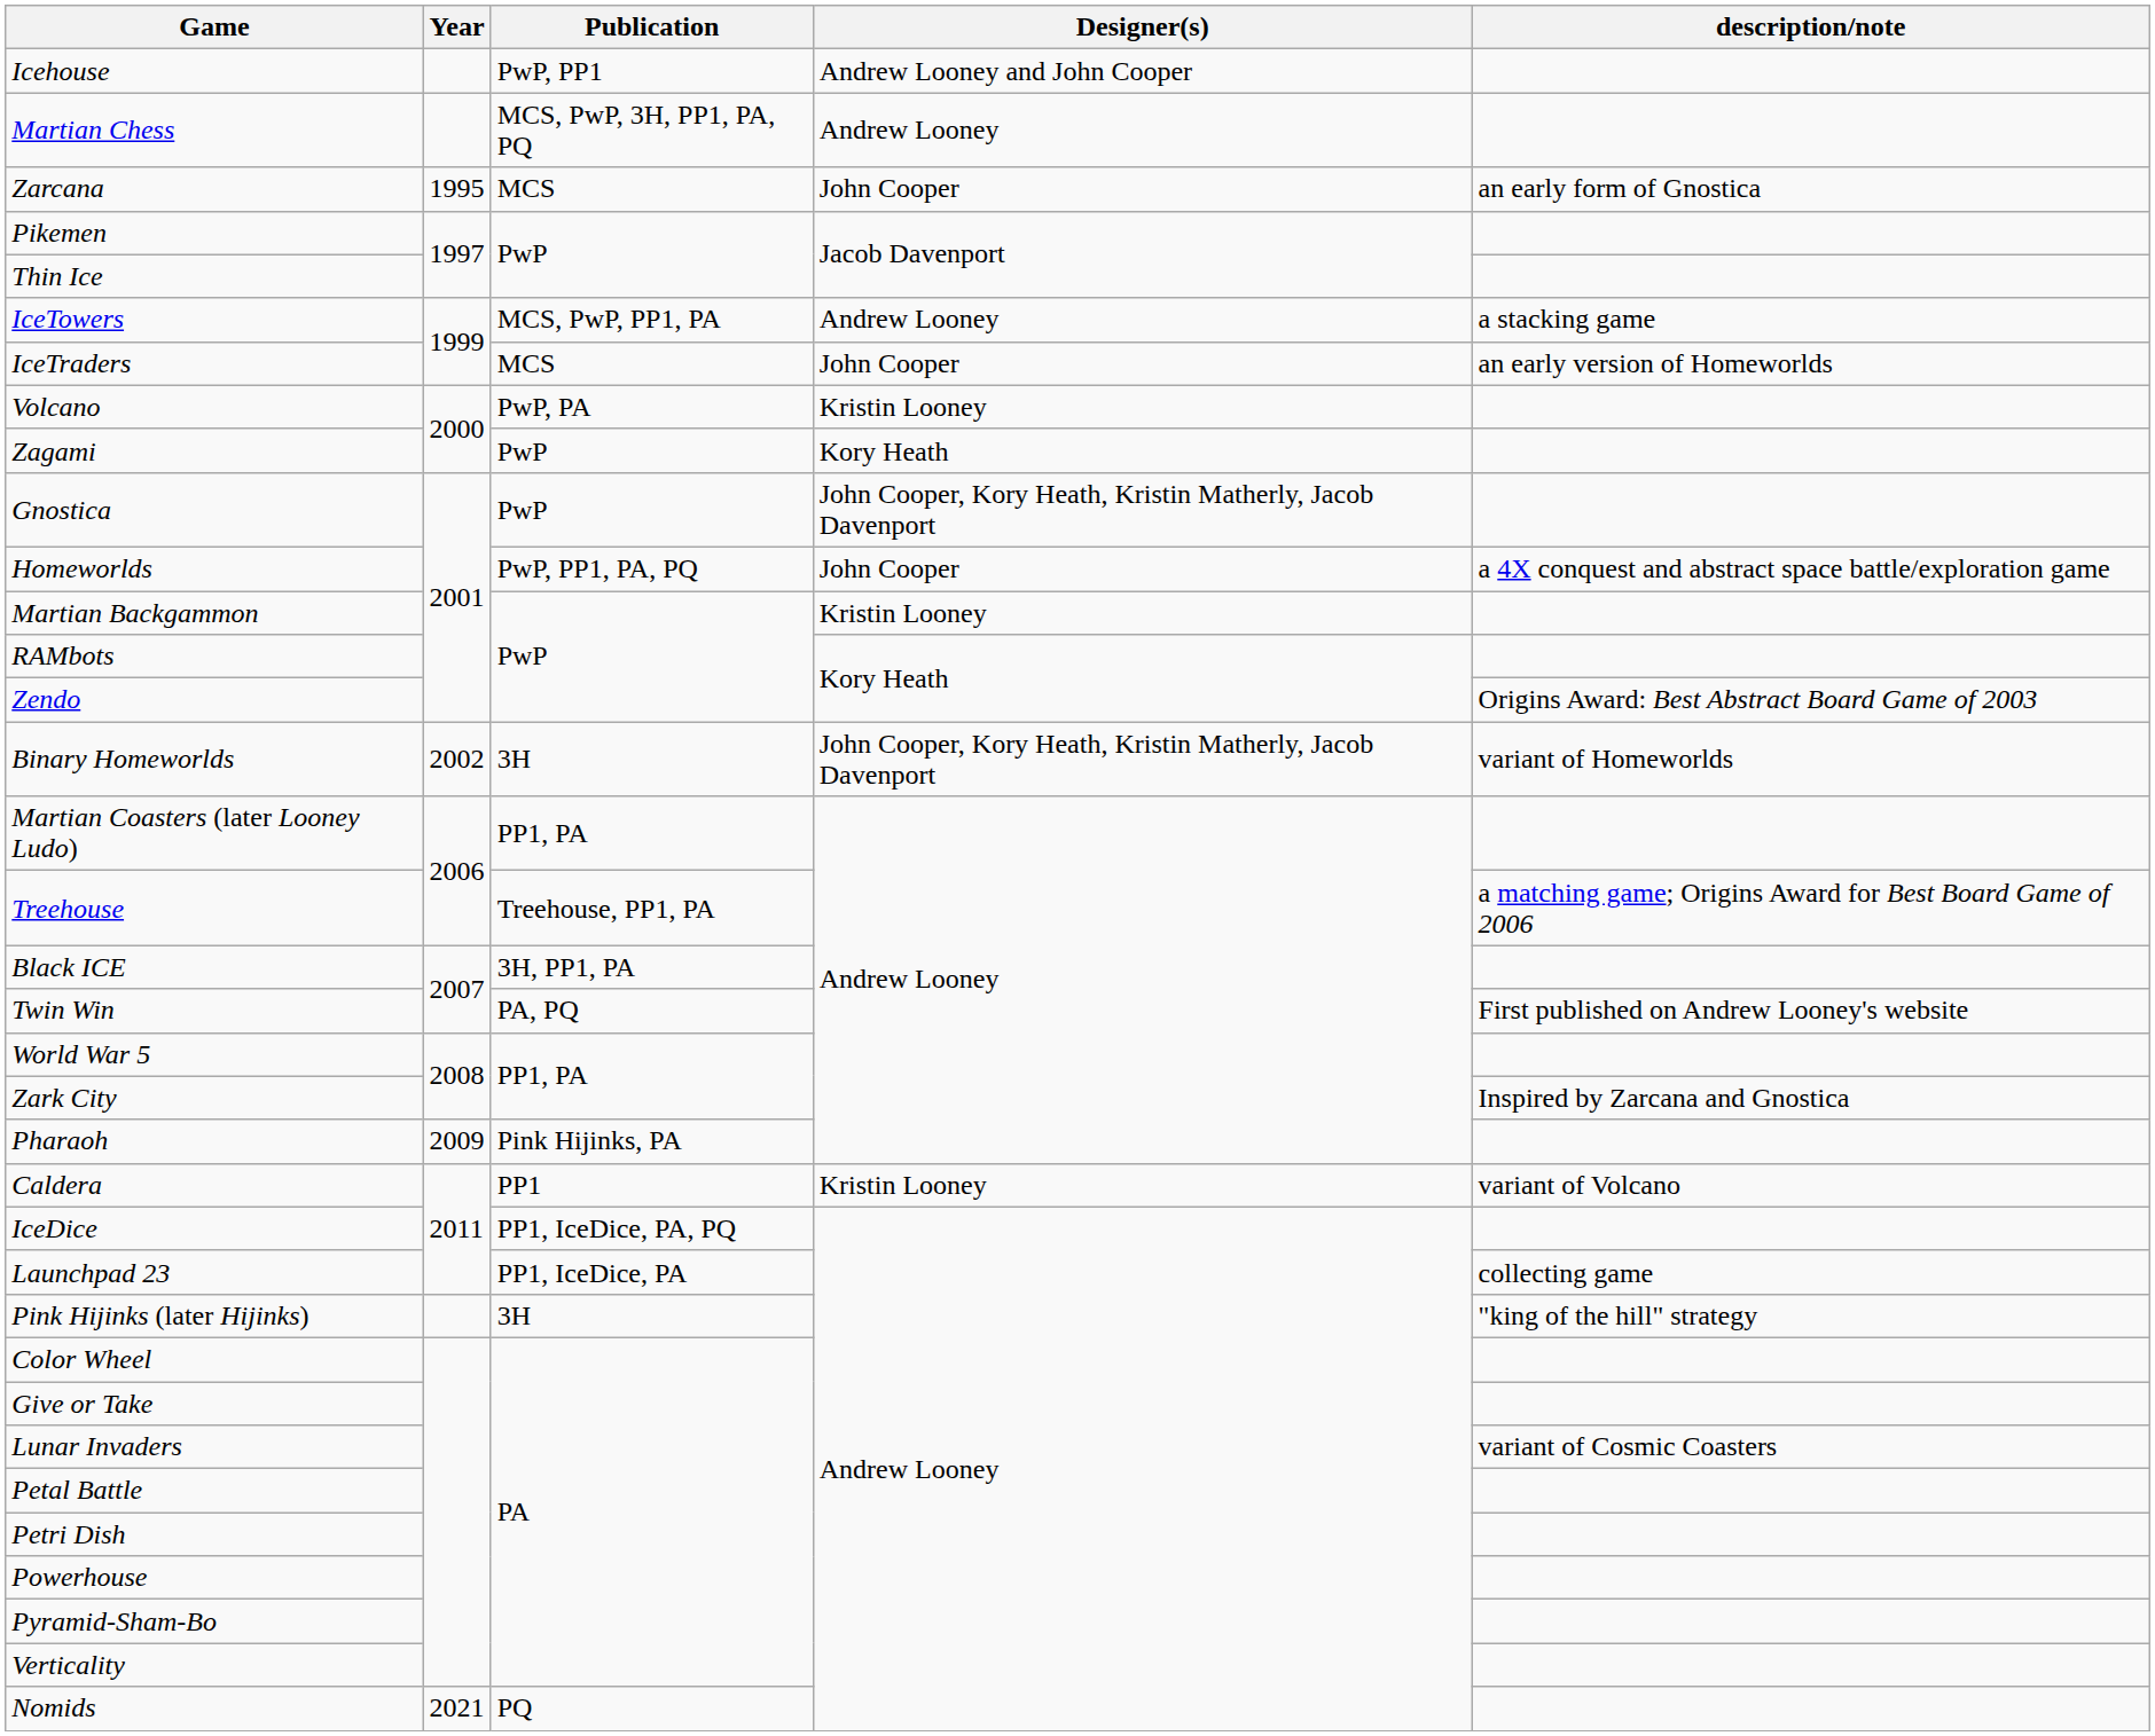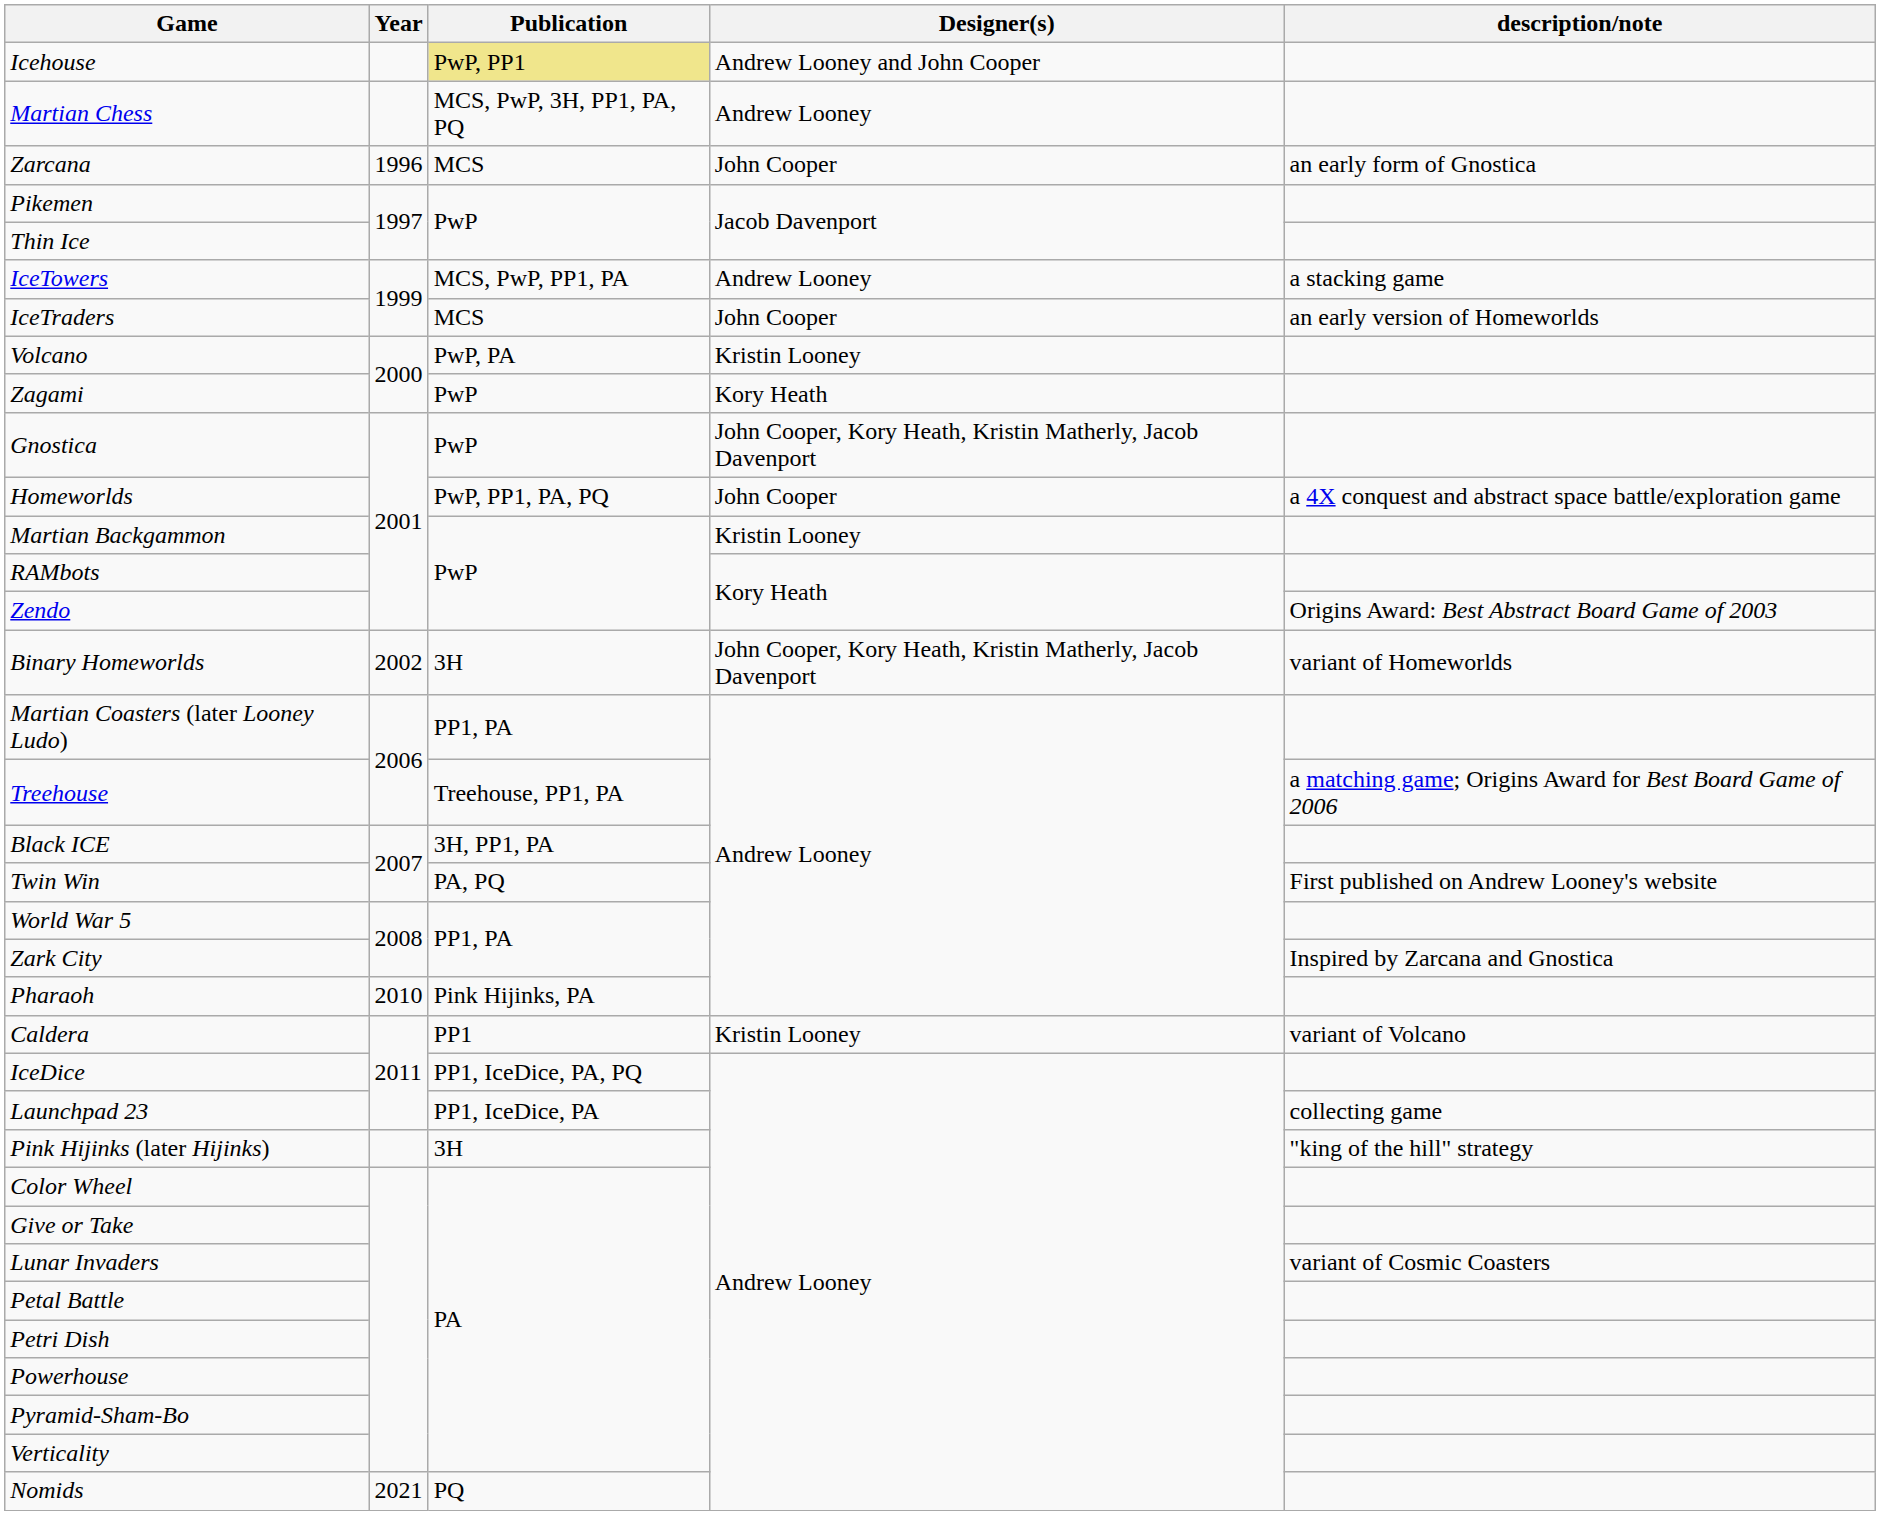Icehouse | Publication: no background -> khaki background
Zarcana | Year: 1995 -> 1996
Pharaoh | Year: 2009 -> 2010
